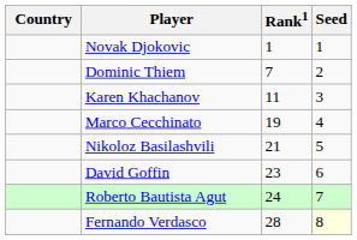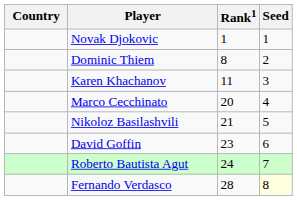Dominic Thiem | Rank1: 7 -> 8
Marco Cecchinato | Rank1: 19 -> 20
